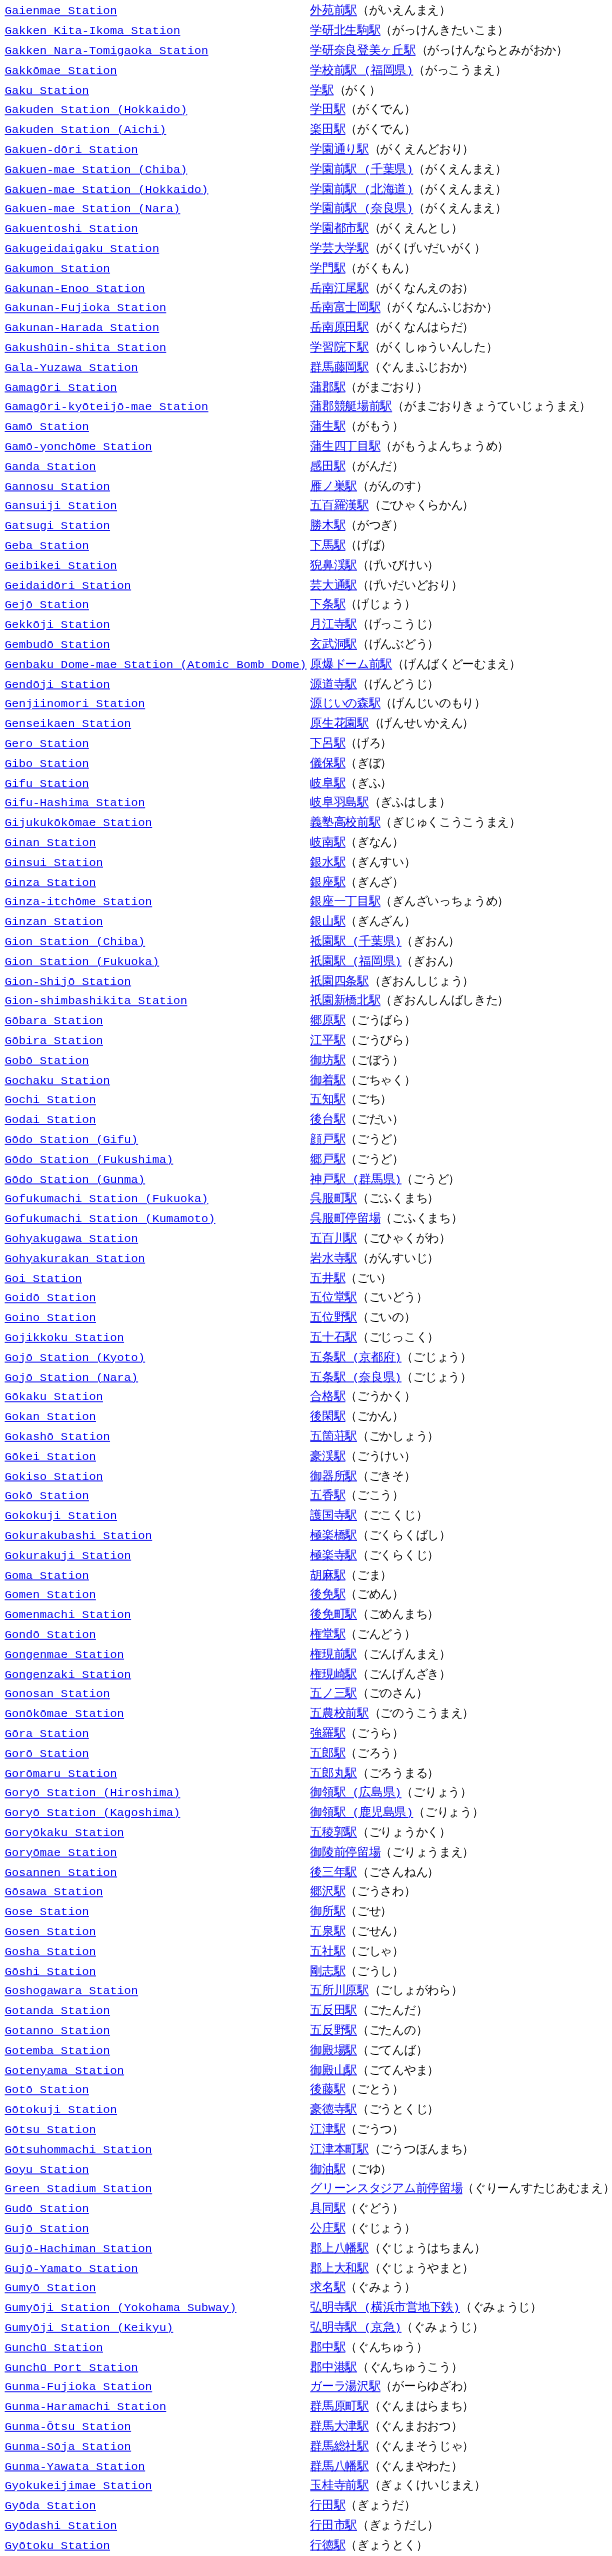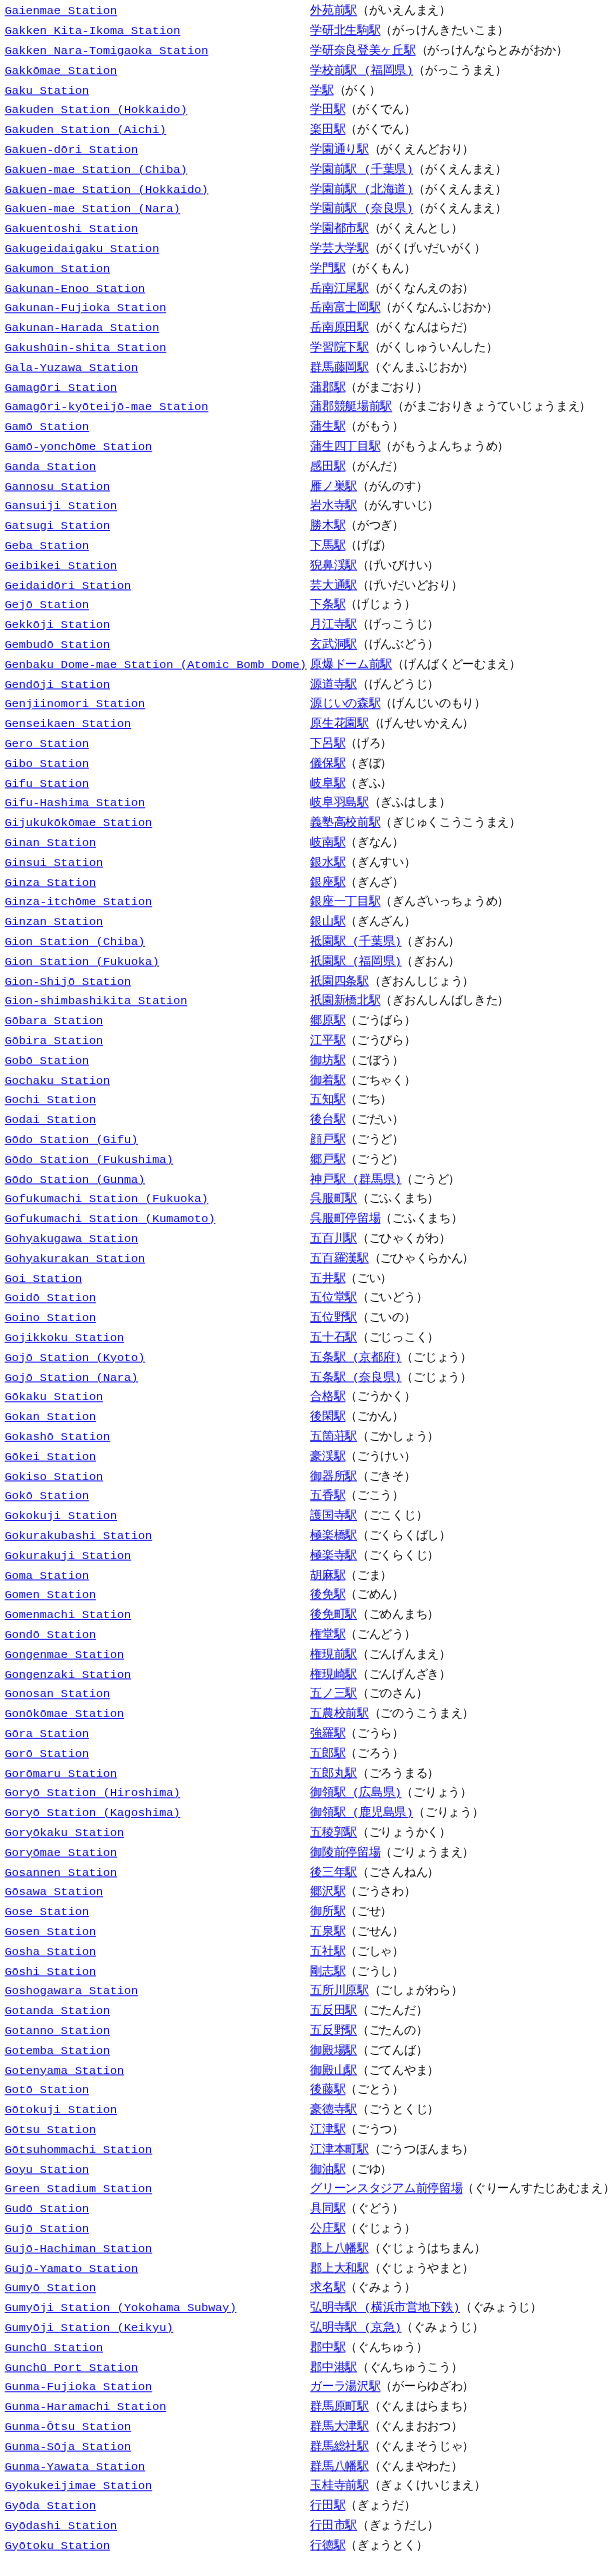Gansuiji Station | column 2: 五百羅漢駅（ごひゃくらかん） -> 岩水寺駅（がんすいじ）
Gohyakurakan Station | column 2: 岩水寺駅（がんすいじ） -> 五百羅漢駅（ごひゃくらかん）
